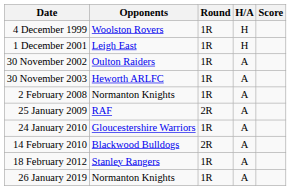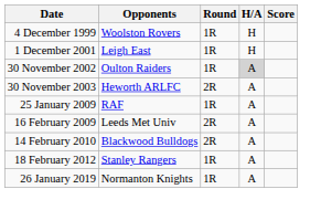30 November 2002 | H/A: no background -> lightgrey background
30 November 2003 | Round: 1R -> 2R
- row: 2 February 2008 | Normanton Knights | 1R | A
25 January 2009 | Round: 2R -> 1R
+ row: 16 February 2009 | Leeds Met Univ | 2R | A
- row: 24 January 2010 | Gloucestershire Warriors | 1R | A
